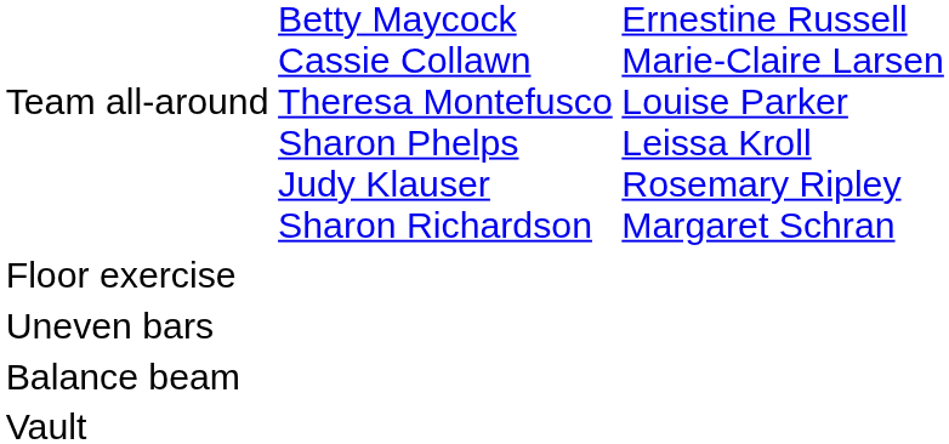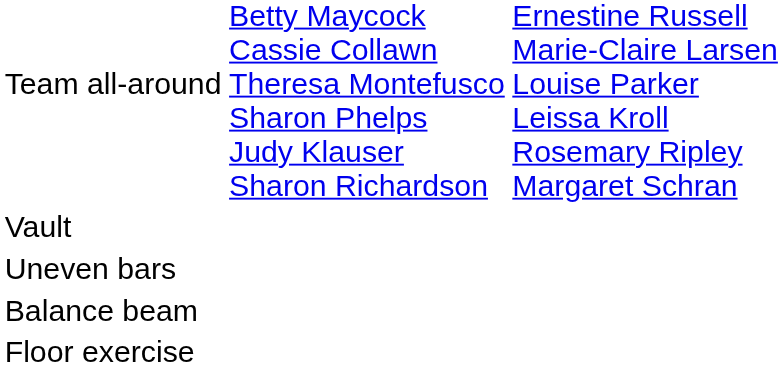rows swapped: Vault <-> Floor exercise
